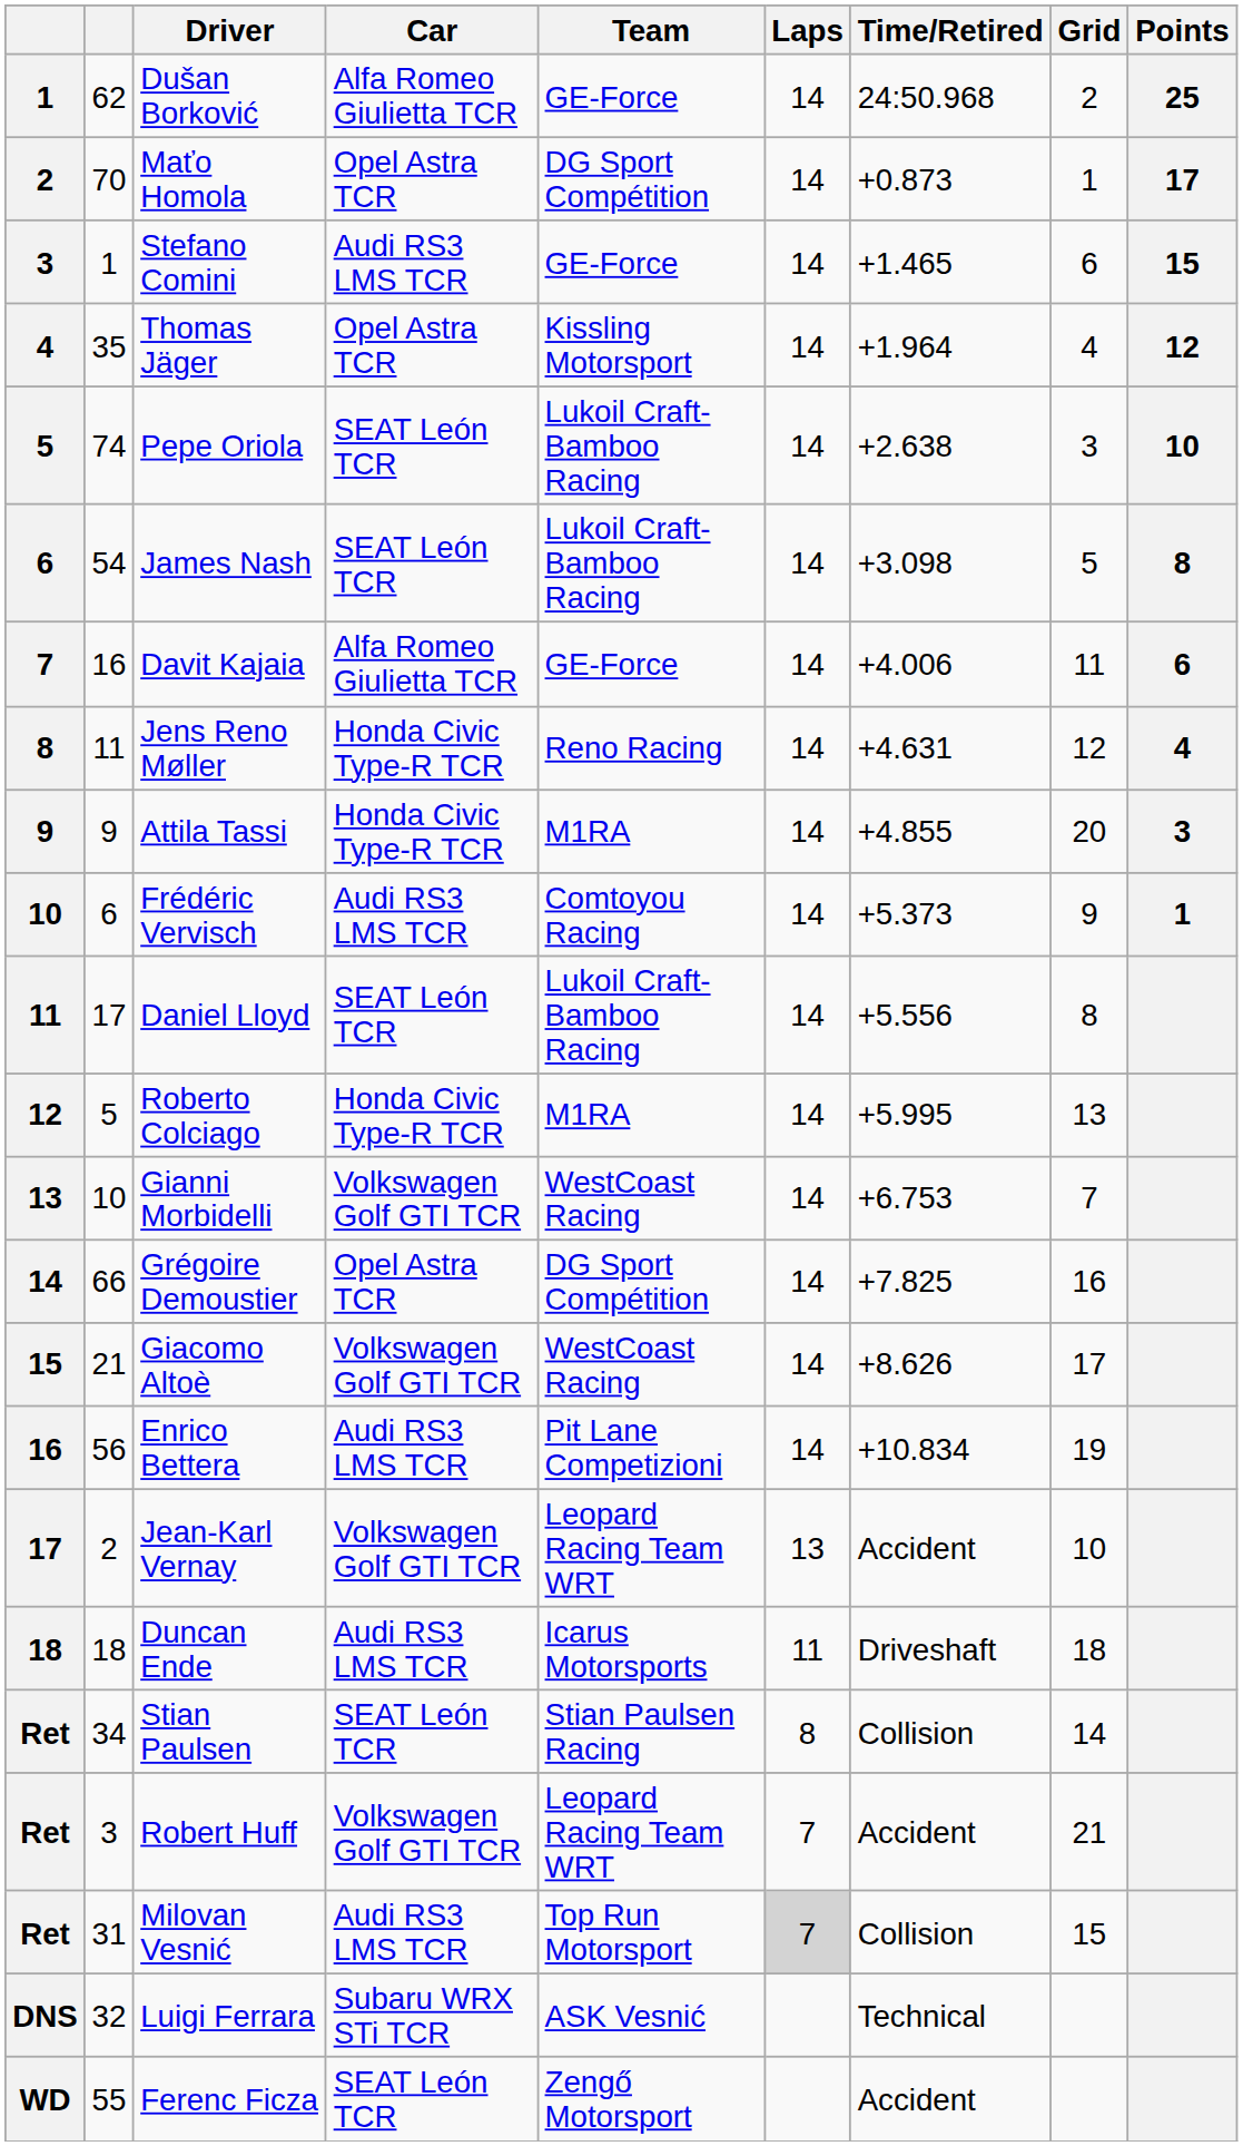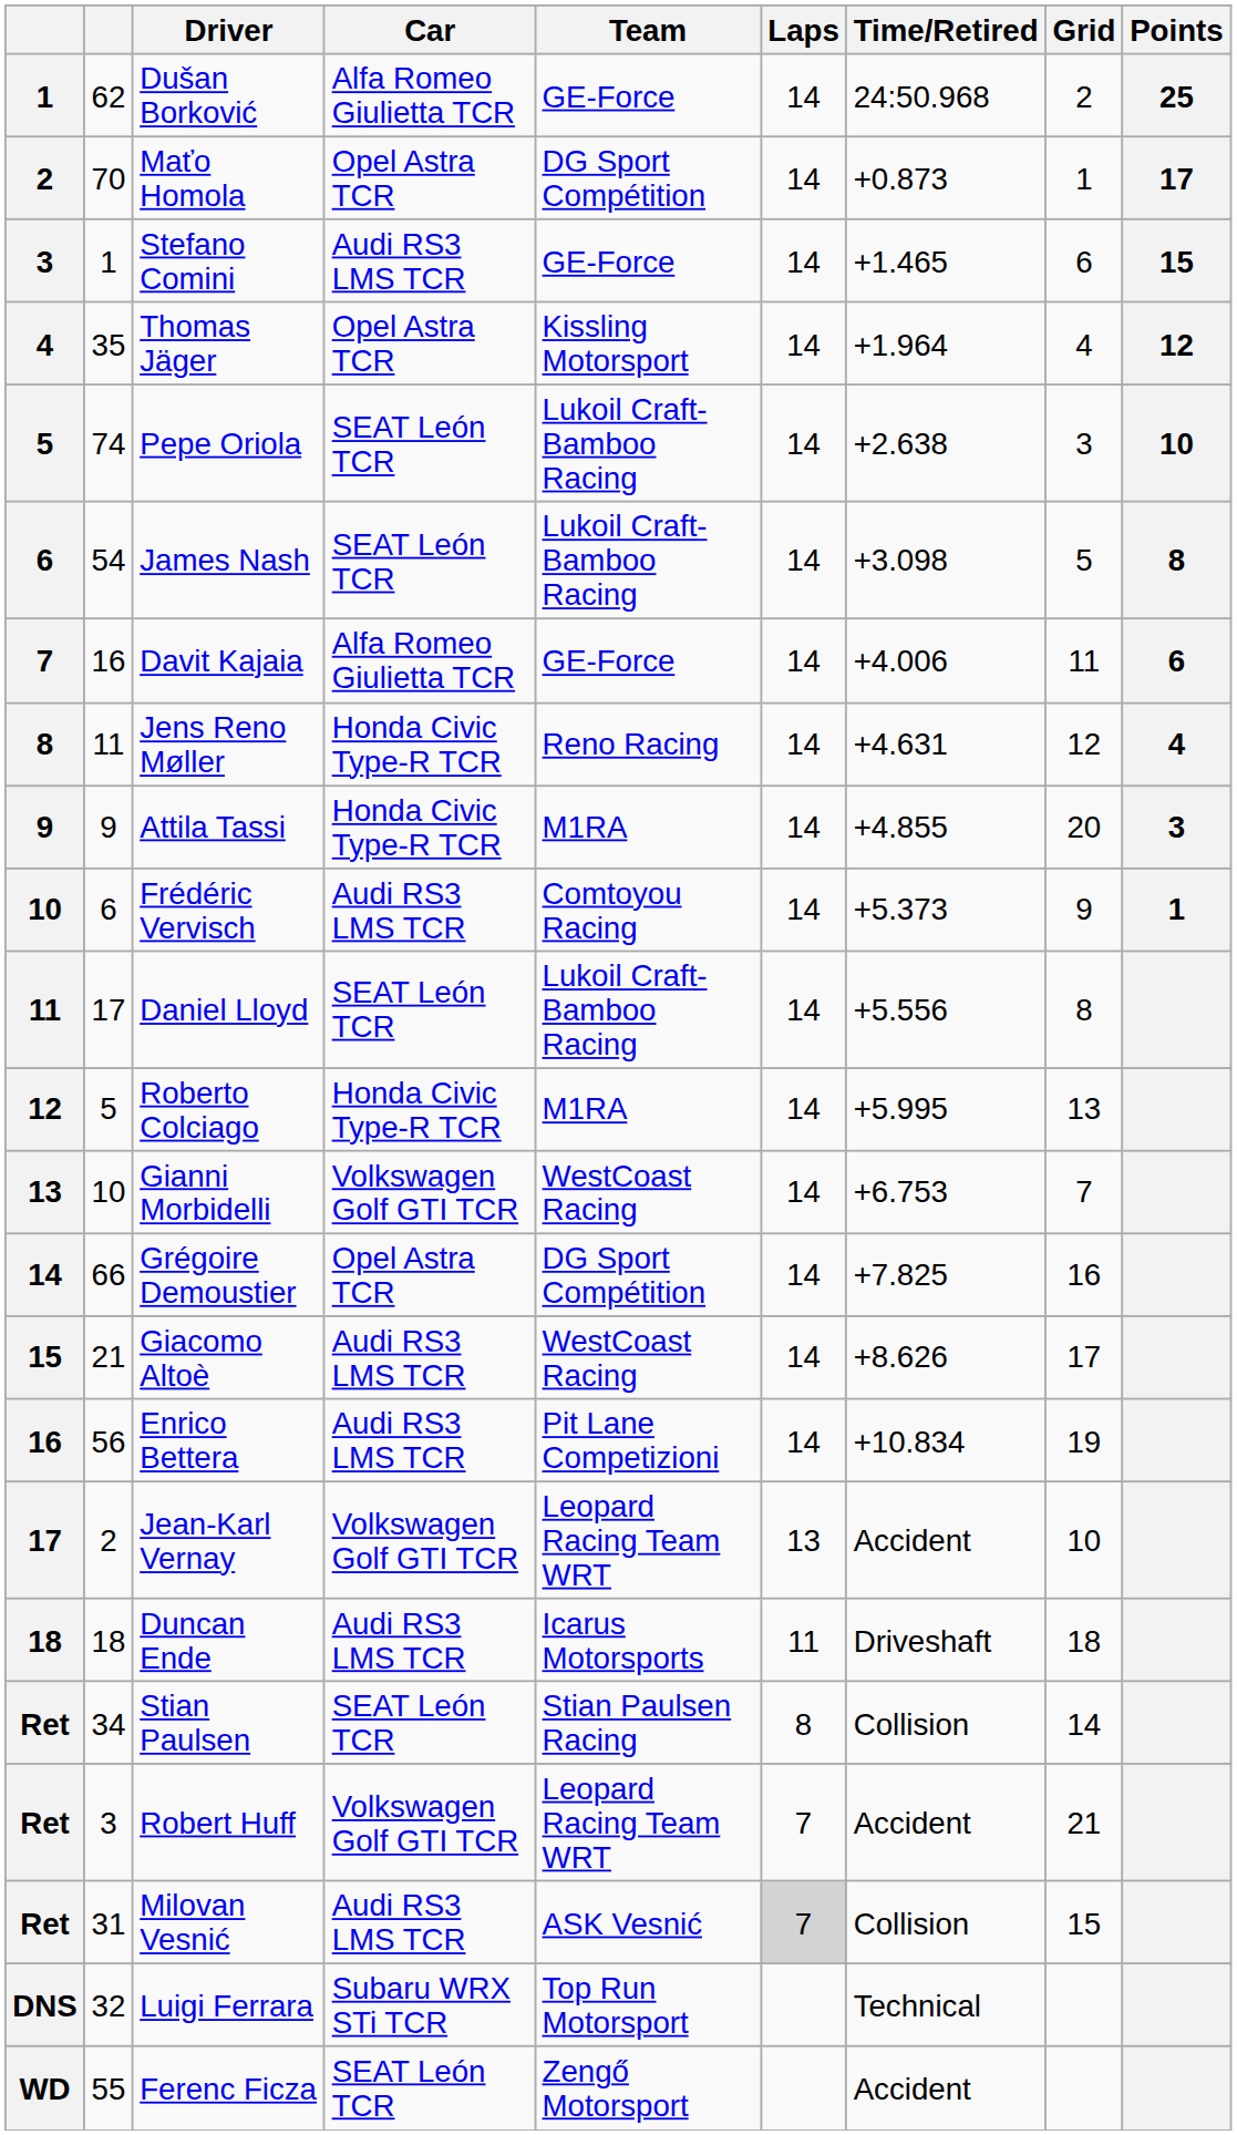Giacomo Altoè | Car: Volkswagen Golf GTI TCR -> Audi RS3 LMS TCR
Milovan Vesnić | Team: Top Run Motorsport -> ASK Vesnić
Luigi Ferrara | Team: ASK Vesnić -> Top Run Motorsport
